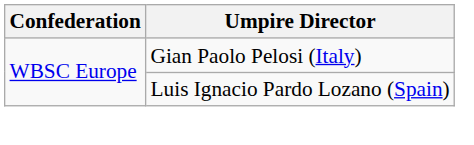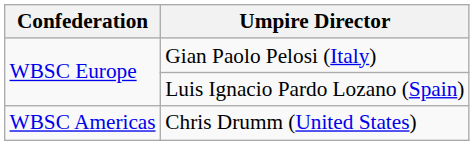+ row: WBSC Americas | Chris Drumm (United States)
